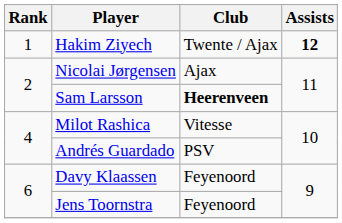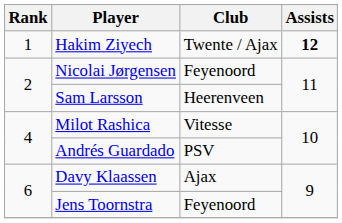Nicolai Jørgensen | Club: Ajax -> Feyenoord
Sam Larsson | Club: bold -> normal
Davy Klaassen | Club: Feyenoord -> Ajax
